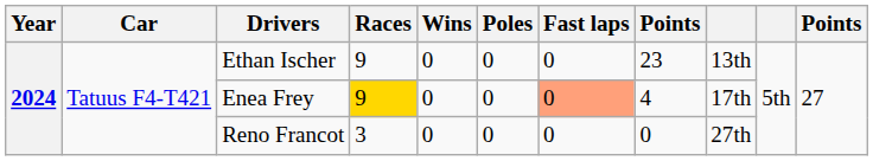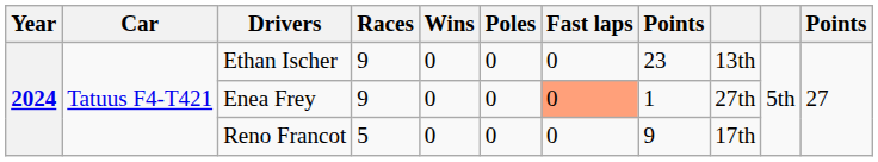Enea Frey | Races: gold background -> no background
Enea Frey | column 8: 4 -> 1
Enea Frey | column 9: 17th -> 27th
Reno Francot | Races: 3 -> 5
Reno Francot | column 8: 0 -> 9
Reno Francot | column 9: 27th -> 17th
